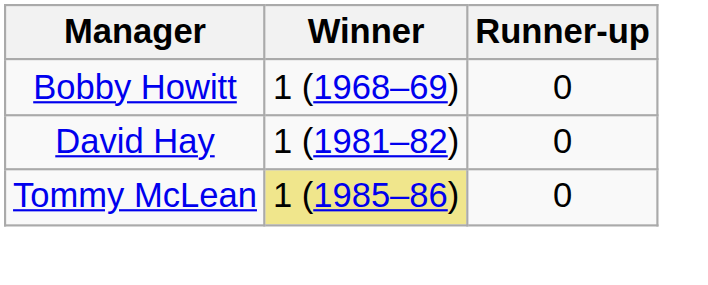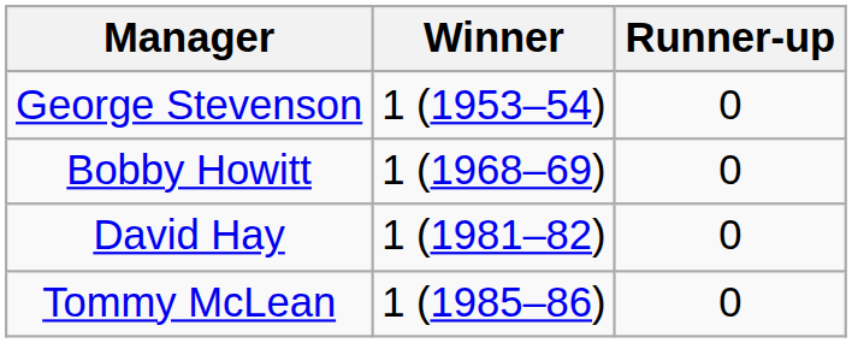+ row: George Stevenson | 1 (1953–54) | 0
Tommy McLean | Winner: khaki background -> no background
